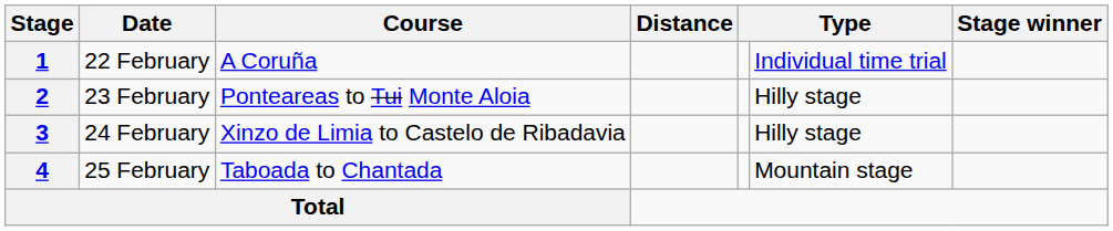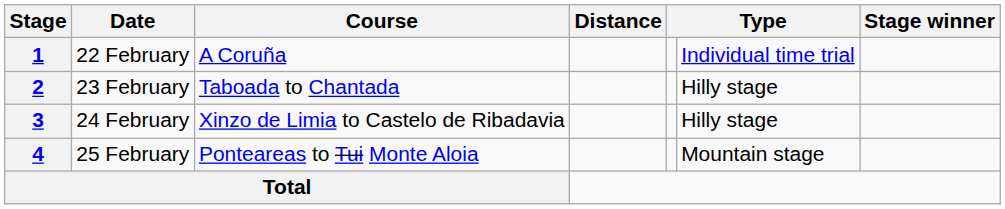2 | Course: Ponteareas to Tui Monte Aloia -> Taboada to Chantada
4 | Course: Taboada to Chantada -> Ponteareas to Tui Monte Aloia
